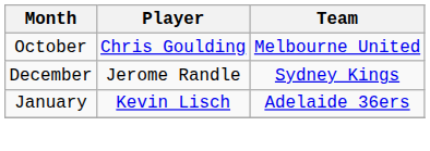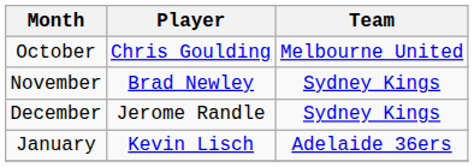+ row: November | Brad Newley | Sydney Kings
